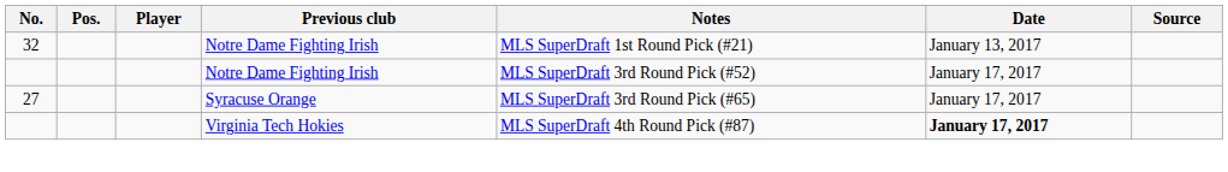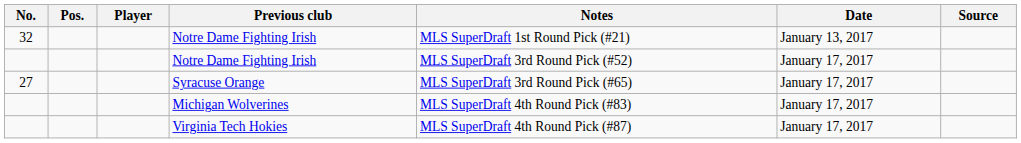+ row: Michigan Wolverines | MLS SuperDraft 4th Round Pick (#83) | January 17, 2017
Virginia Tech Hokies | Date: bold -> normal
